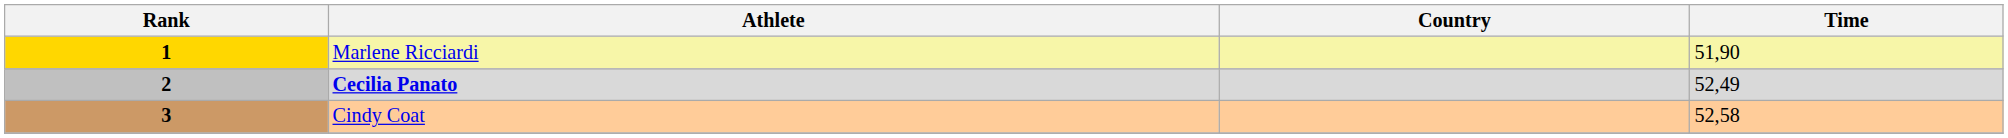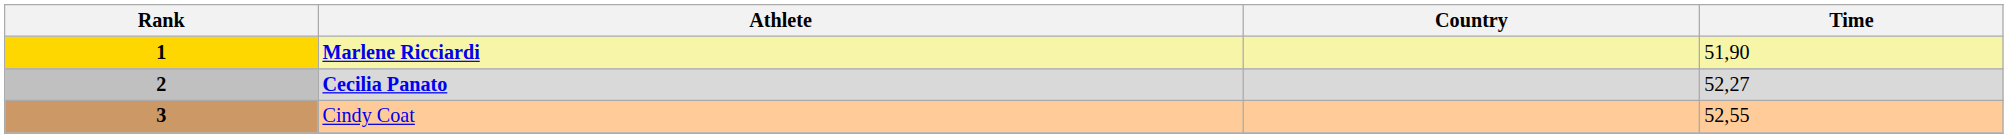1 | Athlete: normal -> bold
2 | Time: 52,49 -> 52,27
3 | Time: 52,58 -> 52,55
